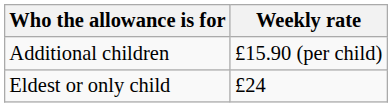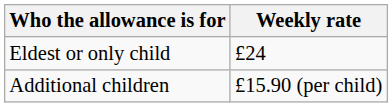rows swapped: Eldest or only child <-> Additional children
